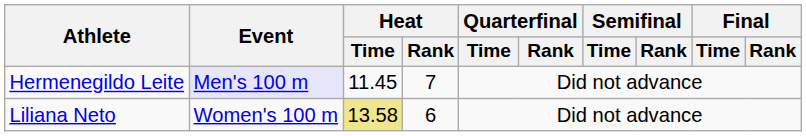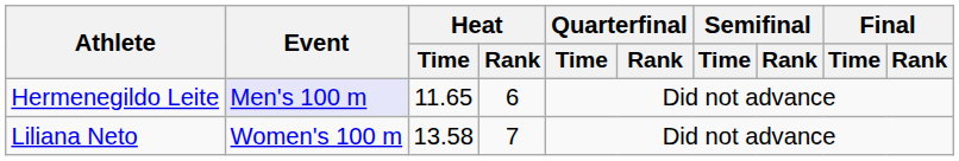Hermenegildo Leite | Heat / Time: 11.45 -> 11.65
Hermenegildo Leite | Heat / Rank: 7 -> 6
Liliana Neto | Heat / Time: khaki background -> no background
Liliana Neto | Heat / Rank: 6 -> 7
